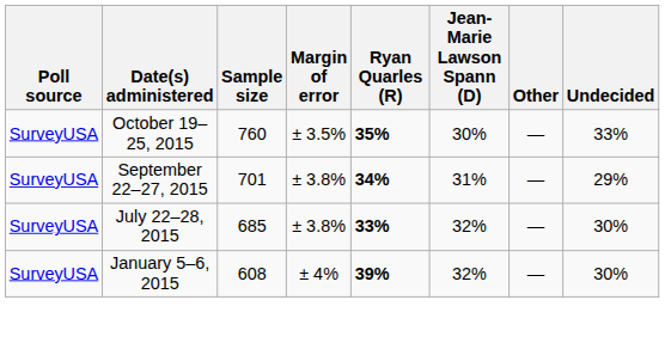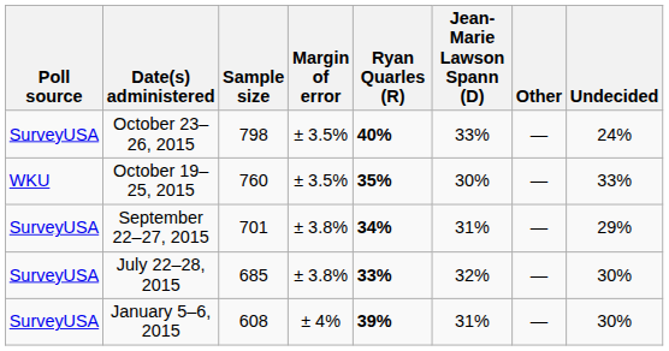+ row: SurveyUSA | October 23–26, 2015 | 798 | ± 3.5% | 40% | 33% | — | 24%
October 19–25, 2015 | Poll source: SurveyUSA -> WKU
January 5–6, 2015 | Jean-Marie Lawson Spann (D): 32% -> 31%
